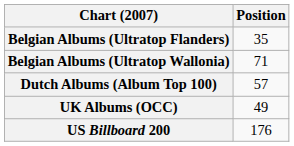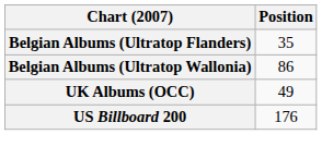Belgian Albums (Ultratop Wallonia) | Position: 71 -> 86
- row: Dutch Albums (Album Top 100) | 57
